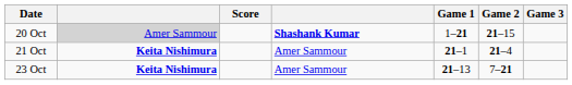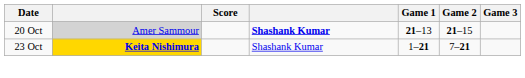20 Oct | Game 1: 1–21 -> 21–13
- row: 21 Oct | Keita Nishimura | Amer Sammour | 21–1 | 21–4
23 Oct | column 2: no background -> gold background
23 Oct | column 4: Amer Sammour -> Shashank Kumar
23 Oct | Game 1: 21–13 -> 1–21
